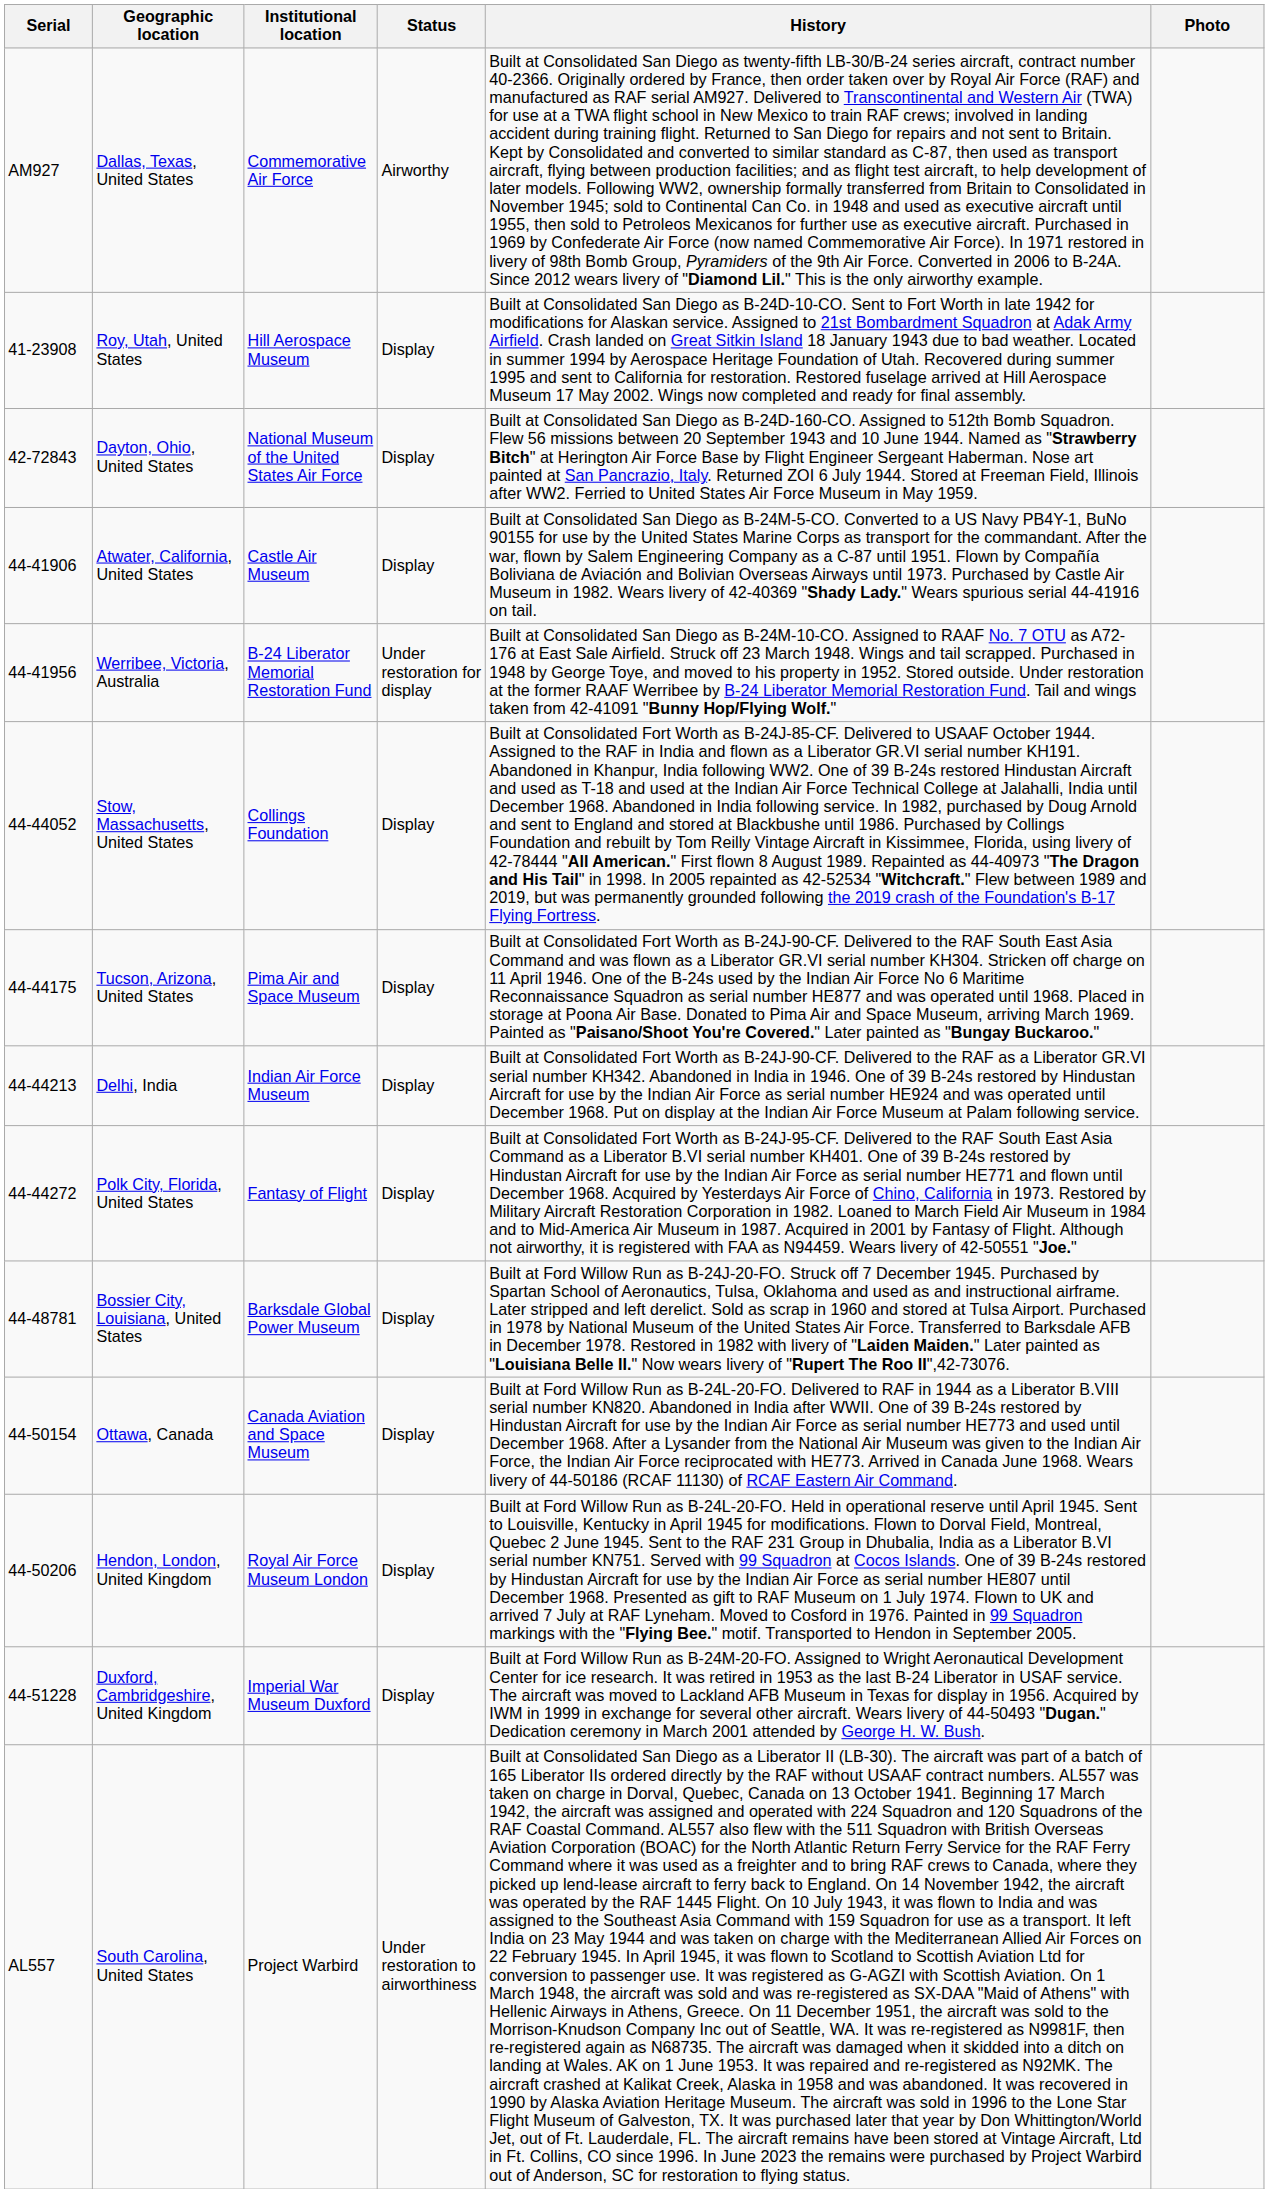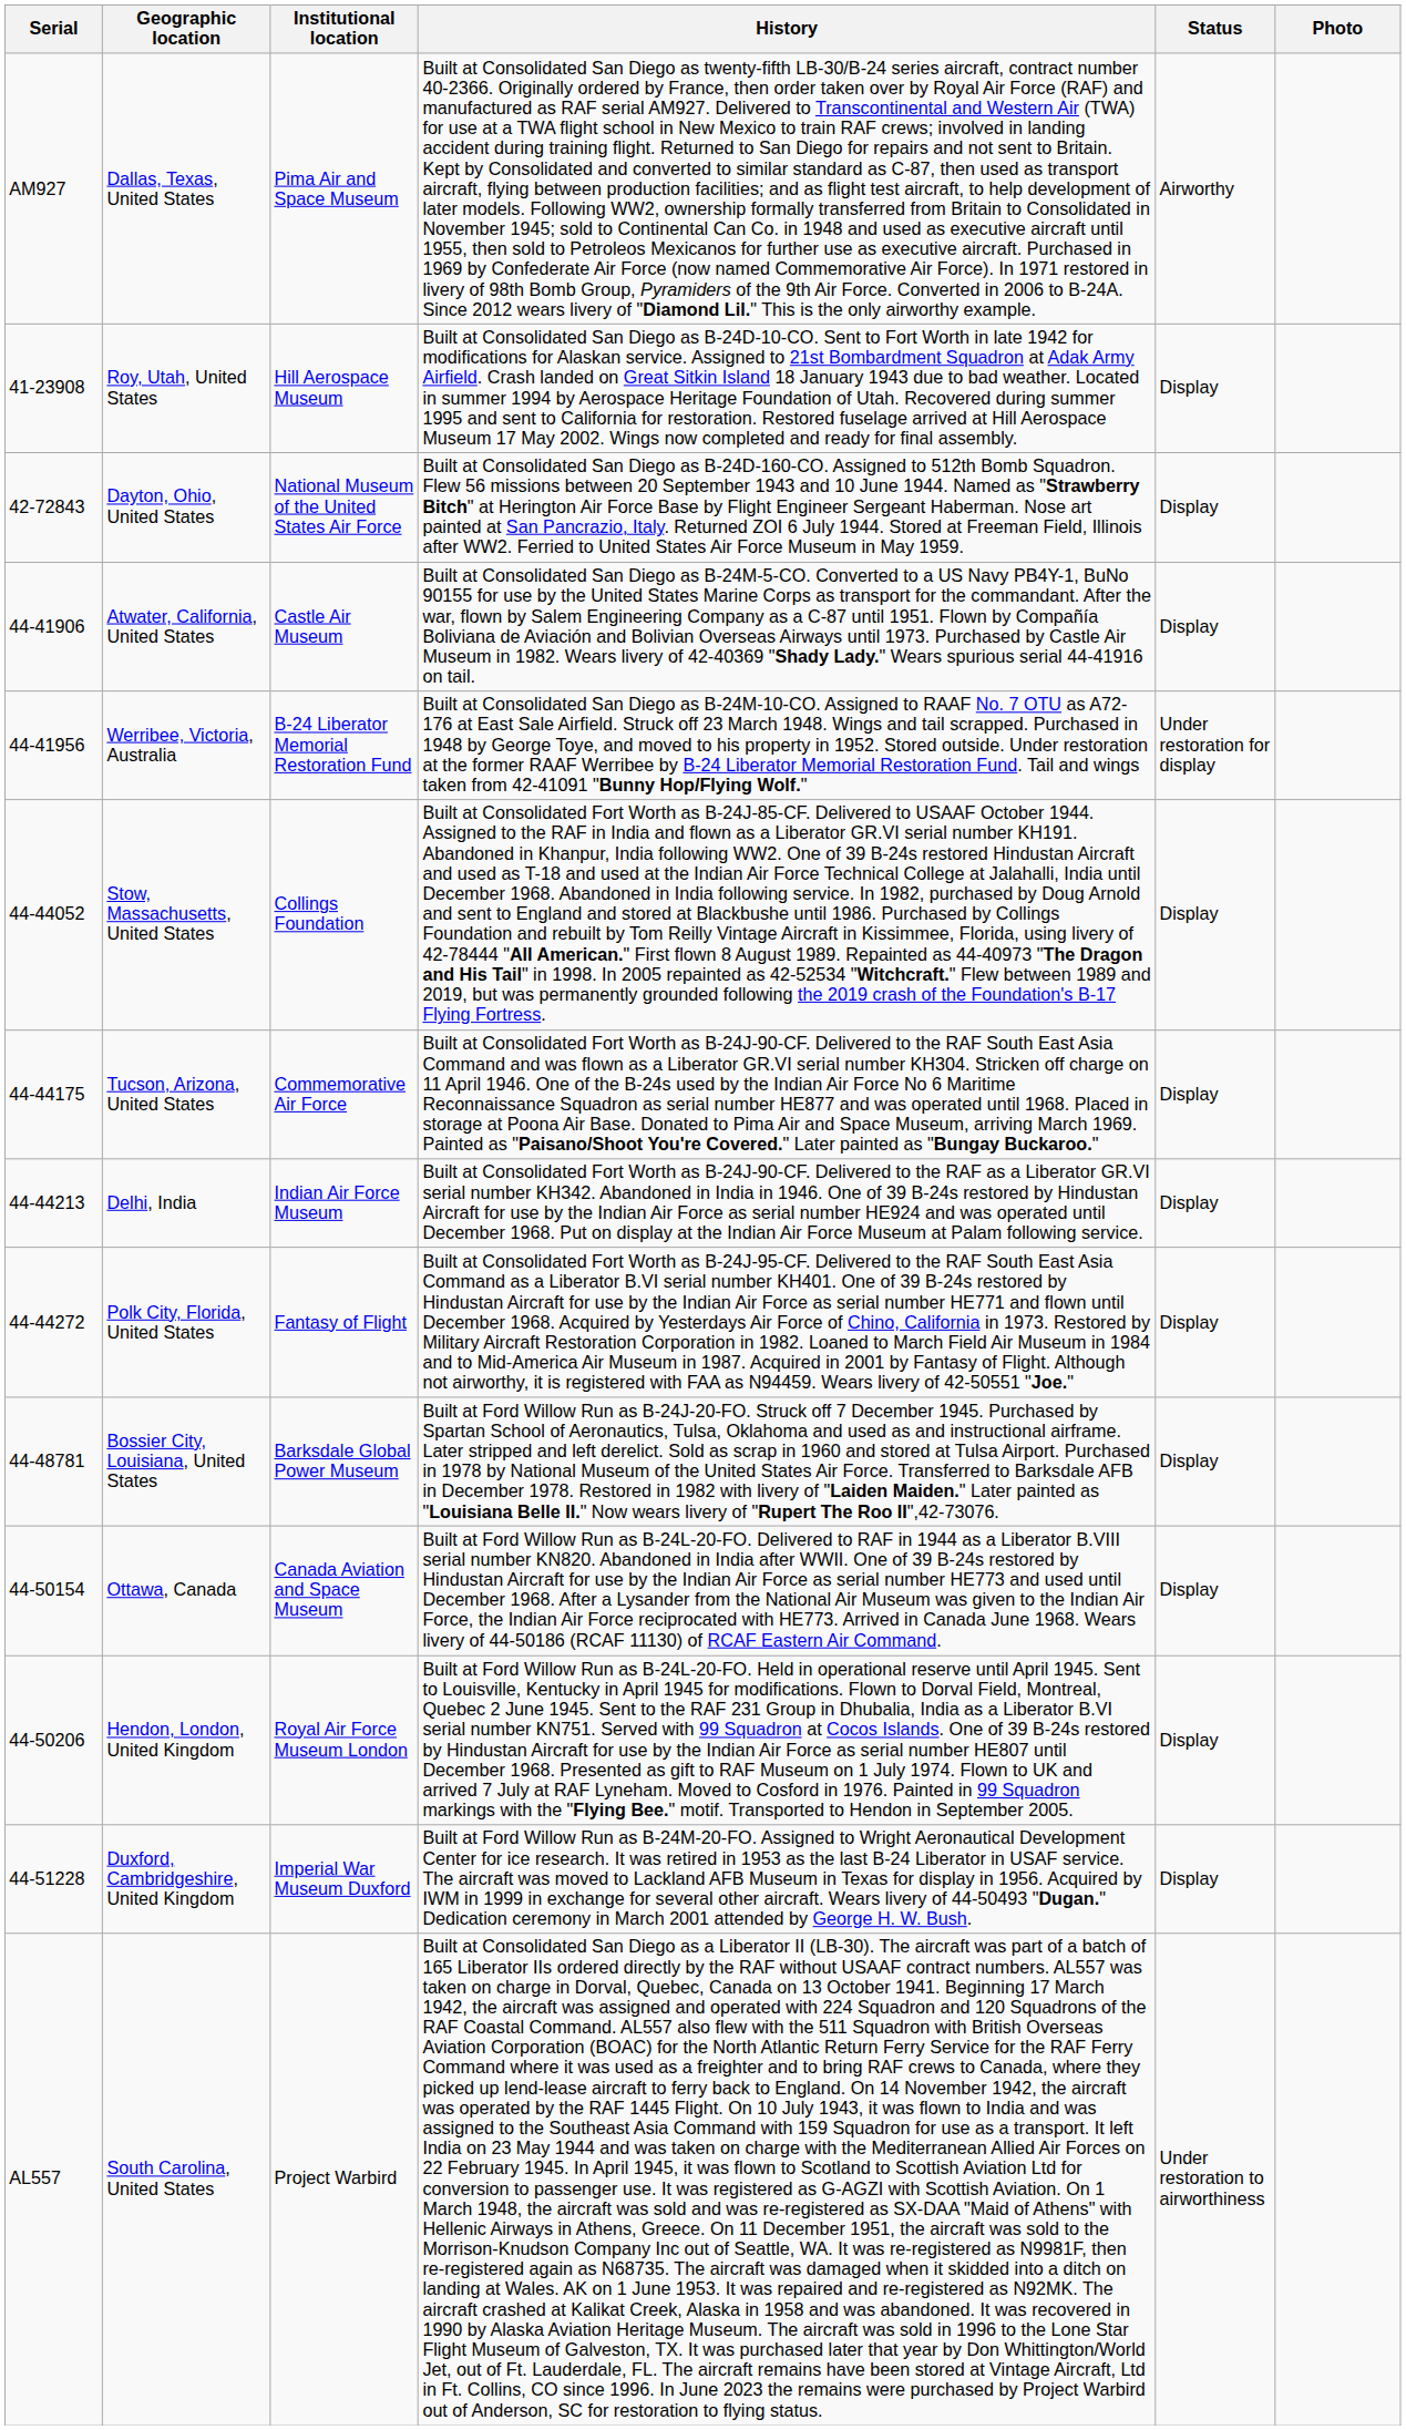columns swapped: Status <-> History
Dallas, Texas, United States | Institutional location: Commemorative Air Force -> Pima Air and Space Museum
Tucson, Arizona, United States | Institutional location: Pima Air and Space Museum -> Commemorative Air Force
